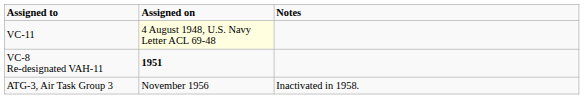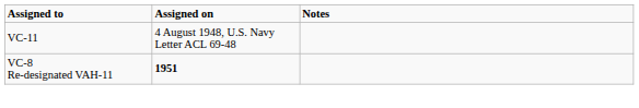VC-11 | Assigned on: lightyellow background -> no background
- row: ATG-3, Air Task Group 3 | November 1956 | Inactivated in 1958.
